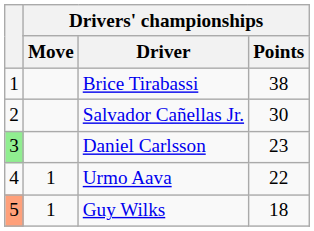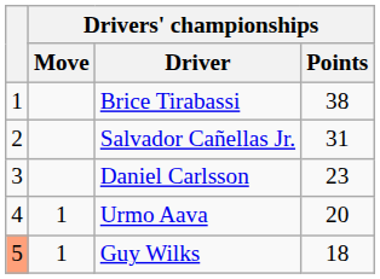Salvador Cañellas Jr. | Drivers' championships / Points: 30 -> 31
Daniel Carlsson | column 1: lightgreen background -> no background
Urmo Aava | Drivers' championships / Points: 22 -> 20
